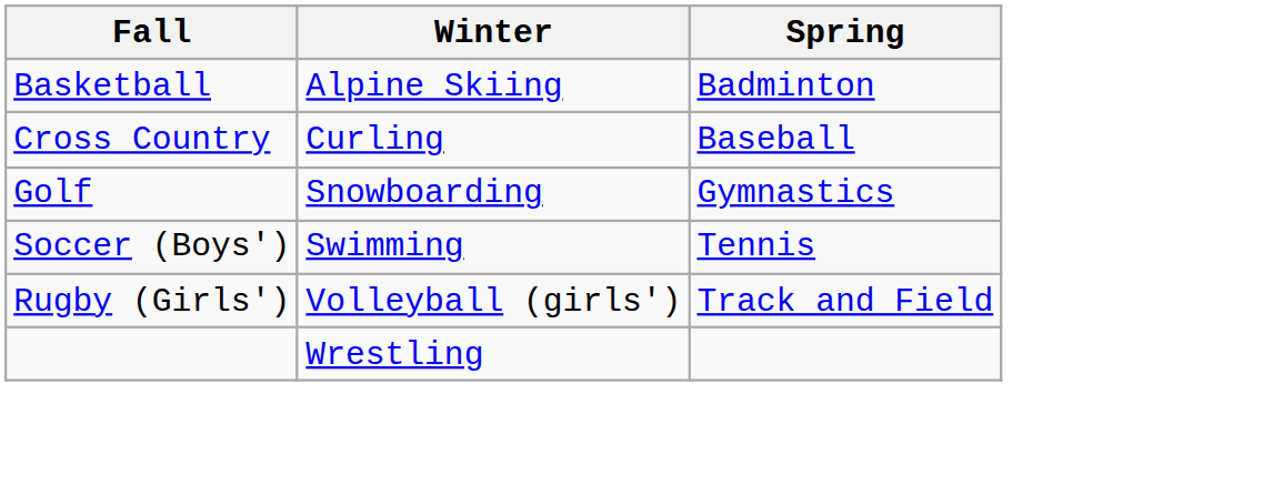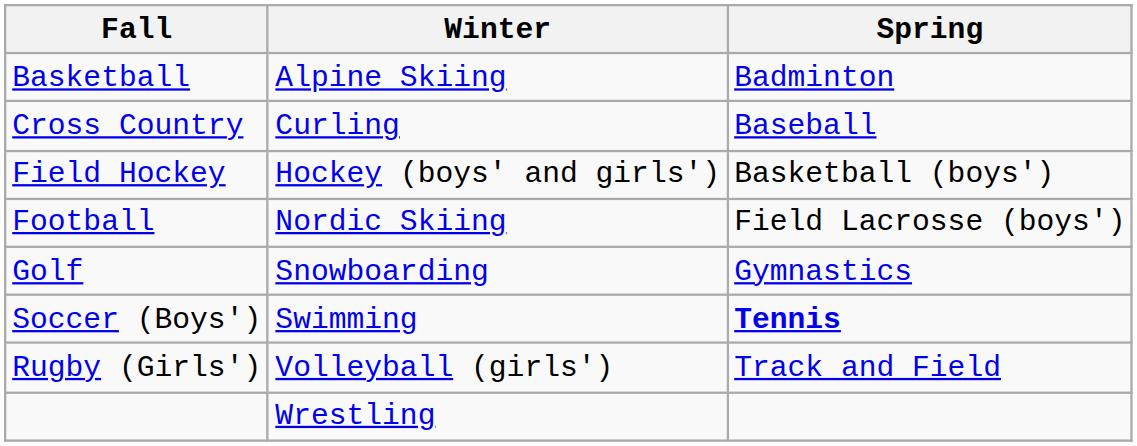+ row: Field Hockey | Hockey (boys' and girls') | Basketball (boys')
+ row: Football | Nordic Skiing | Field Lacrosse (boys')
Soccer (Boys') | Spring: normal -> bold
